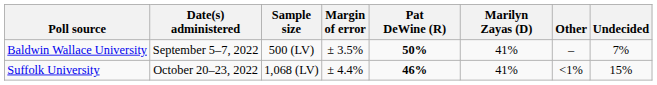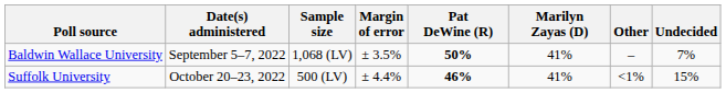Baldwin Wallace University | Sample size: 500 (LV) -> 1,068 (LV)
Suffolk University | Sample size: 1,068 (LV) -> 500 (LV)
